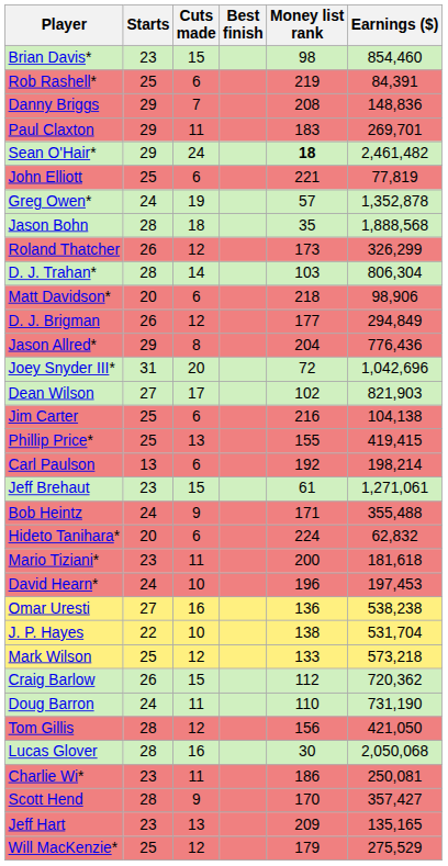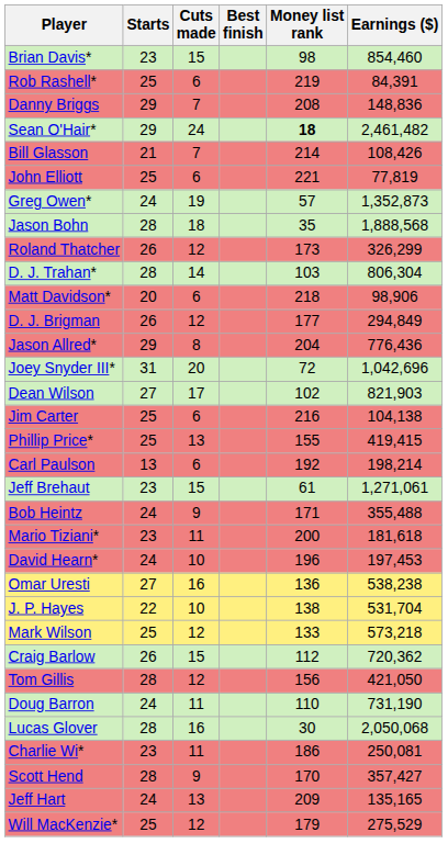- row: Paul Claxton | 29 | 11 | 183 | 269,701
+ row: Bill Glasson | 21 | 7 | 214 | 108,426
Greg Owen* | Earnings ($): 1,352,878 -> 1,352,873
- row: Hideto Tanihara* | 20 | 6 | 224 | 62,832
rows swapped: Doug Barron <-> Tom Gillis
Jeff Hart | Starts: 23 -> 24
